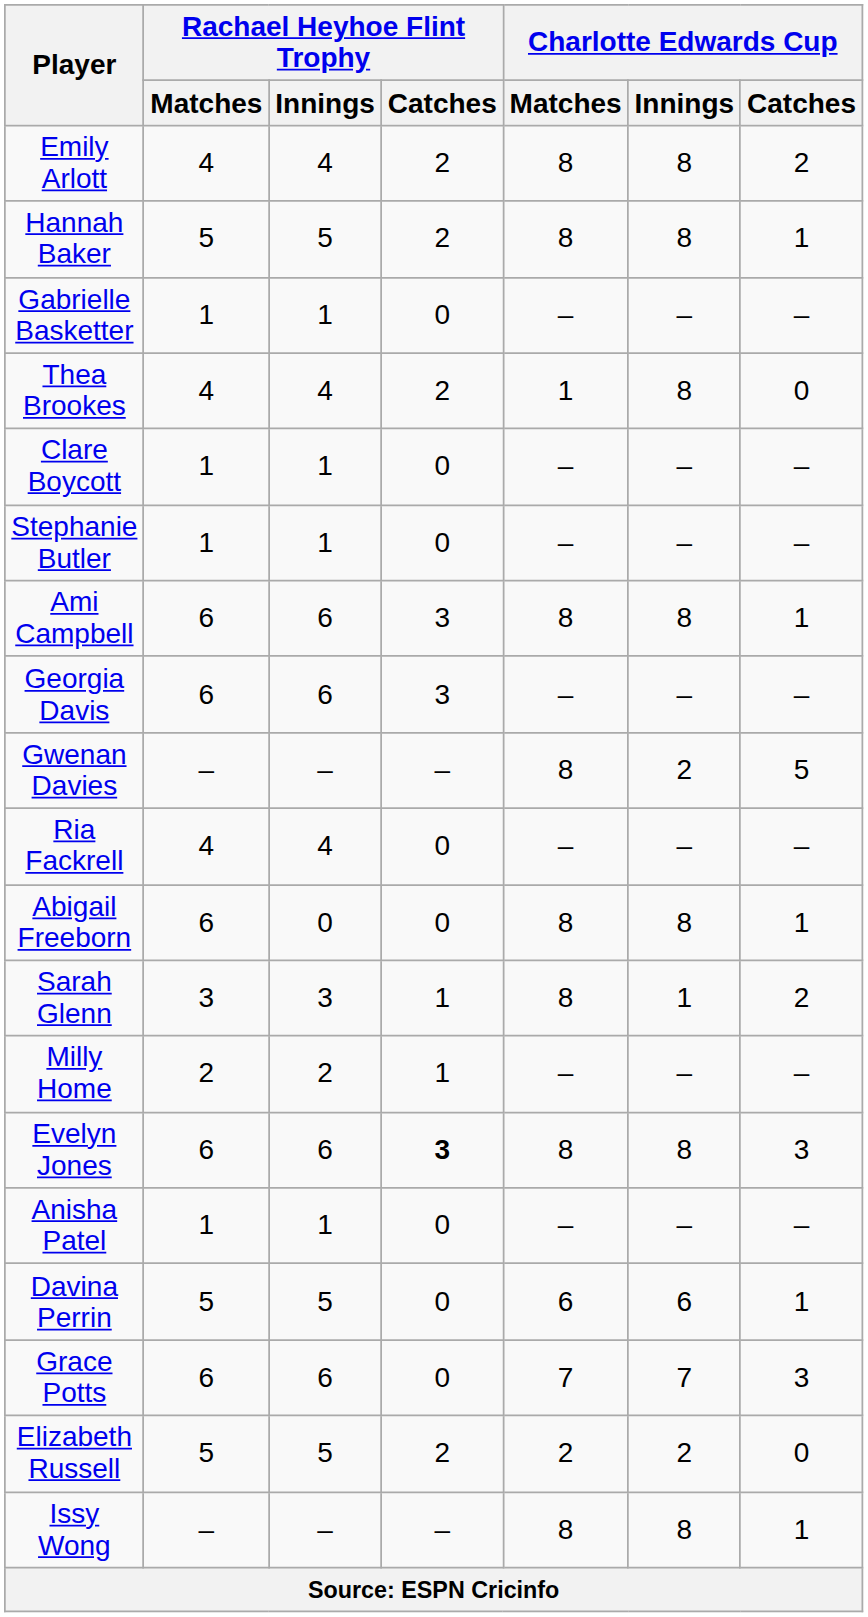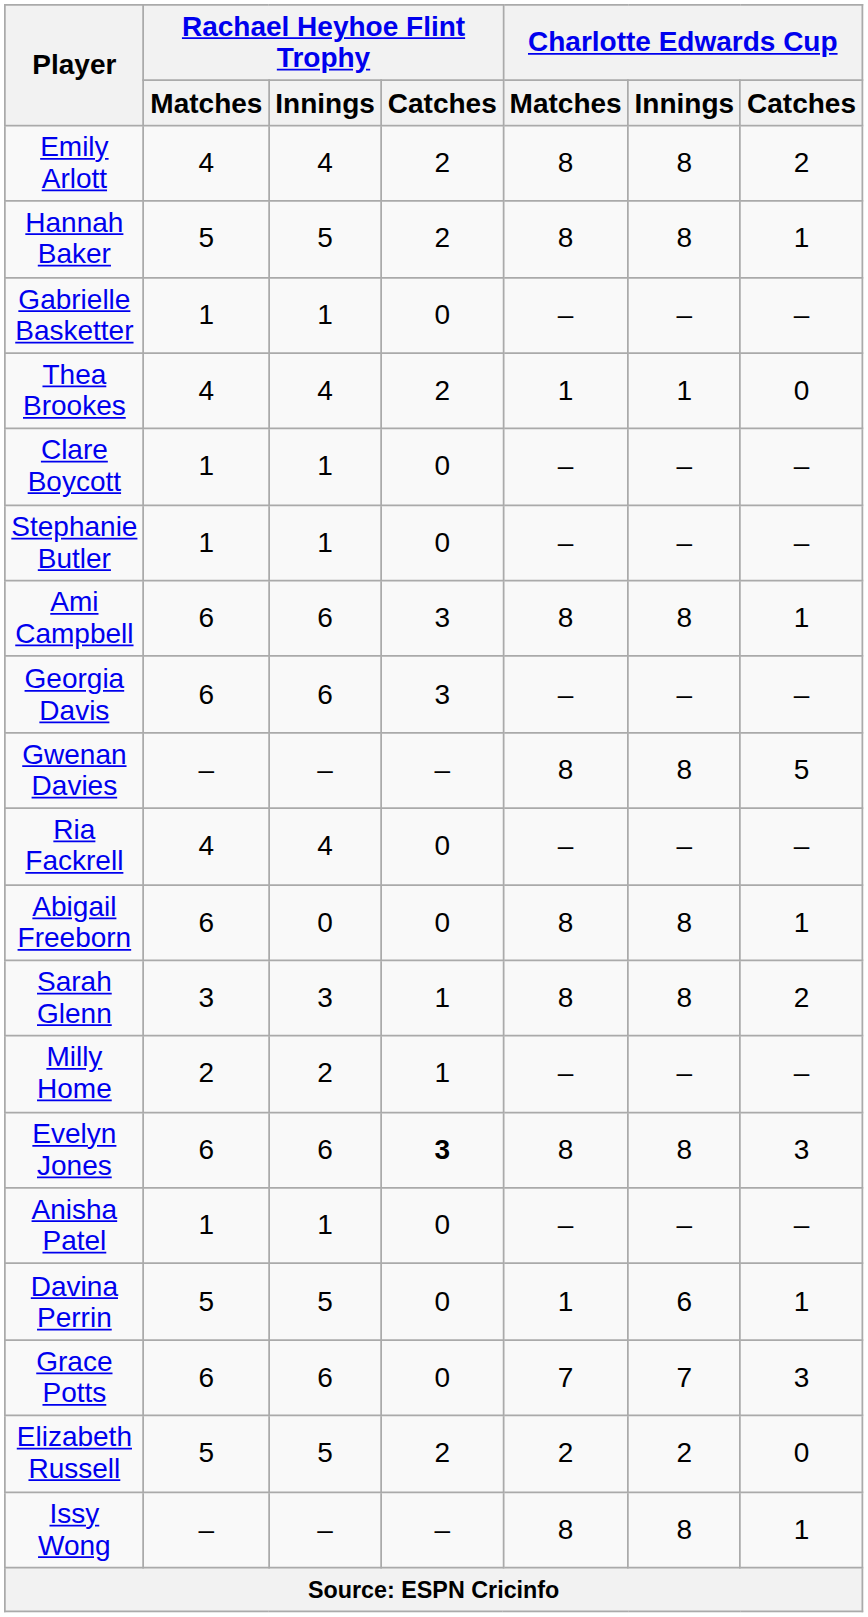Thea Brookes | Charlotte Edwards Cup / Innings: 8 -> 1
Gwenan Davies | Charlotte Edwards Cup / Innings: 2 -> 8
Sarah Glenn | Charlotte Edwards Cup / Innings: 1 -> 8
Davina Perrin | Charlotte Edwards Cup / Matches: 6 -> 1
